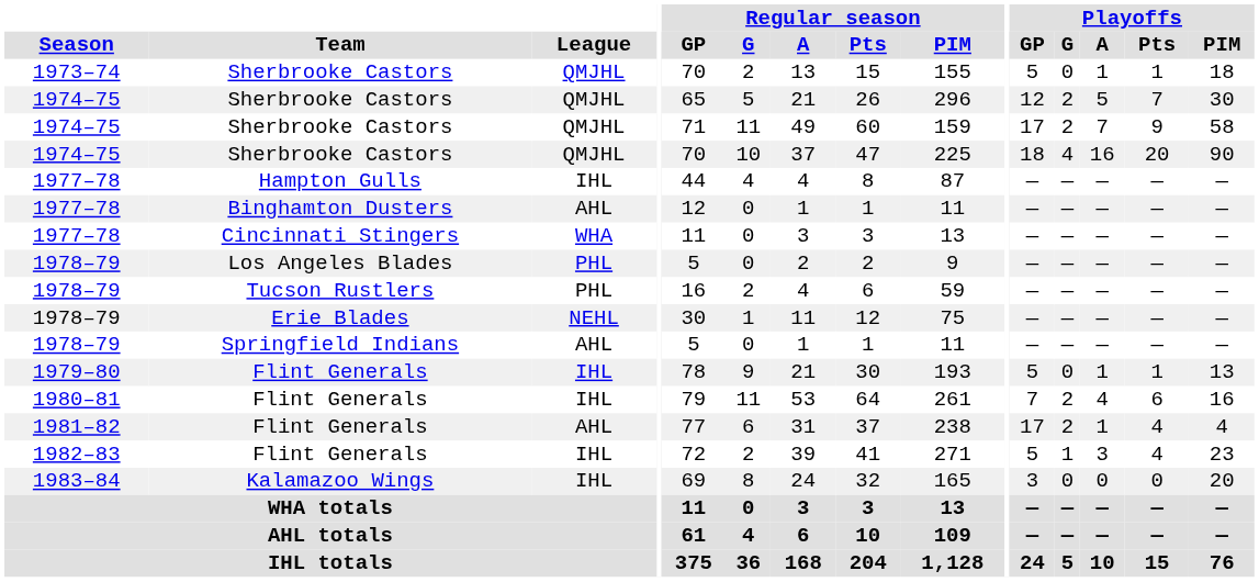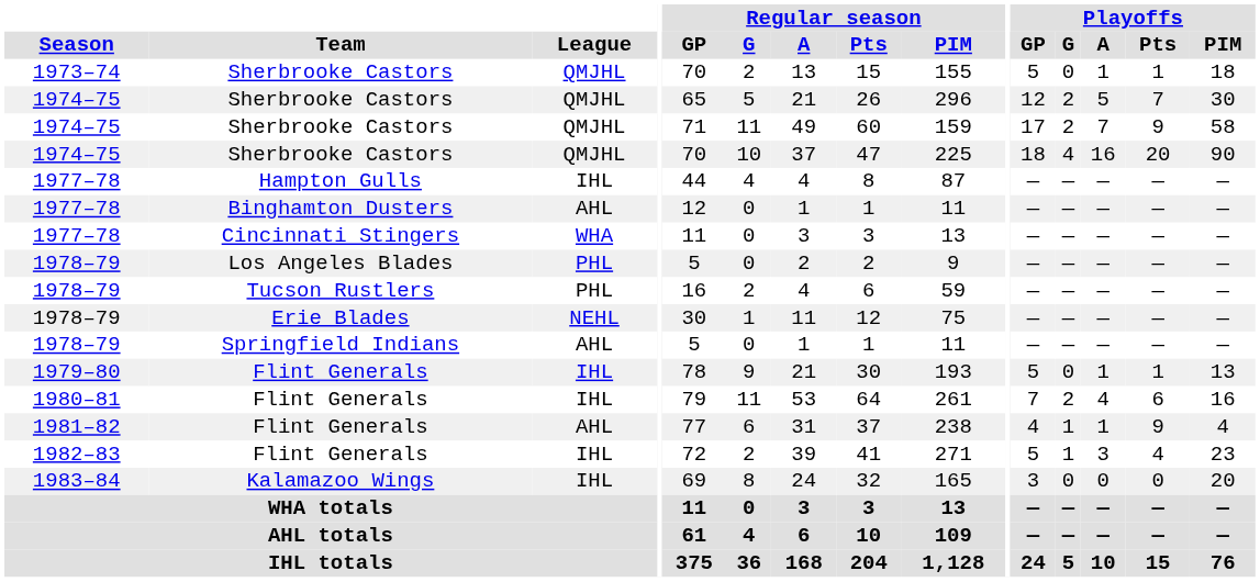1981–82 / Flint Generals | Playoffs / GP: 17 -> 4
1981–82 / Flint Generals | Playoffs / G: 2 -> 1
1981–82 / Flint Generals | Playoffs / Pts: 4 -> 9
